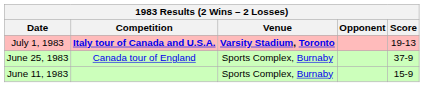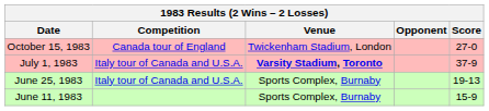+ row: October 15, 1983 | Canada tour of England | Twickenham Stadium, London | 27-0
July 1, 1983 | Competition: bold -> normal
July 1, 1983 | Score: 19-13 -> 37-9
June 25, 1983 | Competition: Canada tour of England -> Italy tour of Canada and U.S.A.
June 25, 1983 | Score: 37-9 -> 19-13
